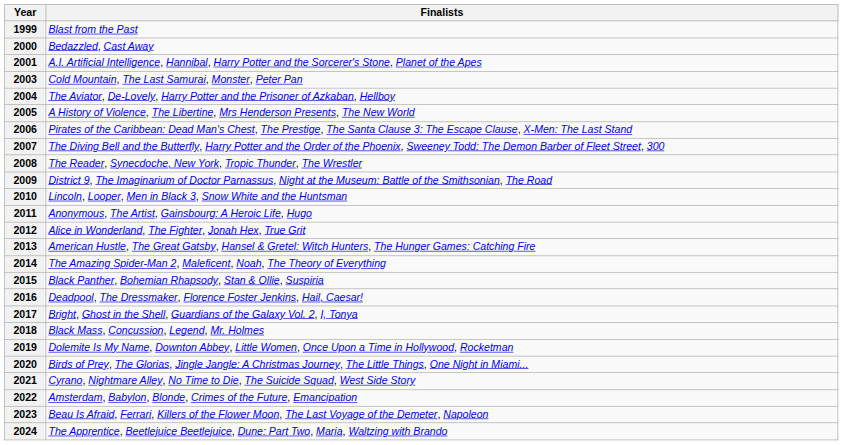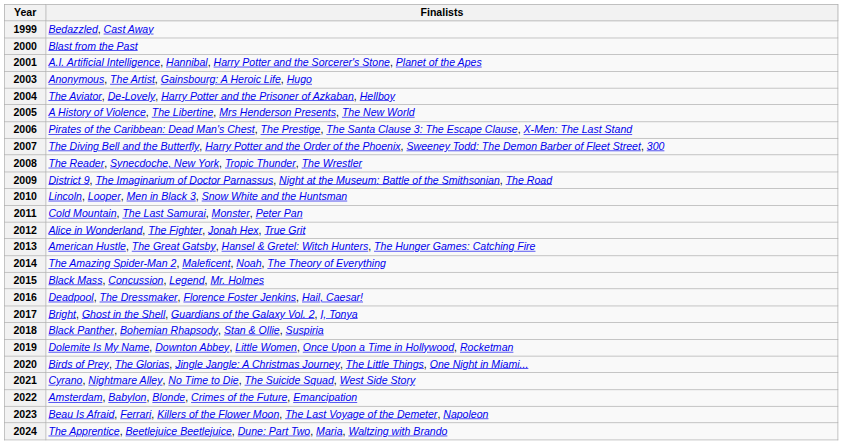1999 | Finalists: Blast from the Past -> Bedazzled, Cast Away
2000 | Finalists: Bedazzled, Cast Away -> Blast from the Past
2003 | Finalists: Cold Mountain, The Last Samurai, Monster, Peter Pan -> Anonymous, The Artist, Gainsbourg: A Heroic Life, Hugo
2011 | Finalists: Anonymous, The Artist, Gainsbourg: A Heroic Life, Hugo -> Cold Mountain, The Last Samurai, Monster, Peter Pan
2015 | Finalists: Black Panther, Bohemian Rhapsody, Stan & Ollie, Suspiria -> Black Mass, Concussion, Legend, Mr. Holmes
2018 | Finalists: Black Mass, Concussion, Legend, Mr. Holmes -> Black Panther, Bohemian Rhapsody, Stan & Ollie, Suspiria
